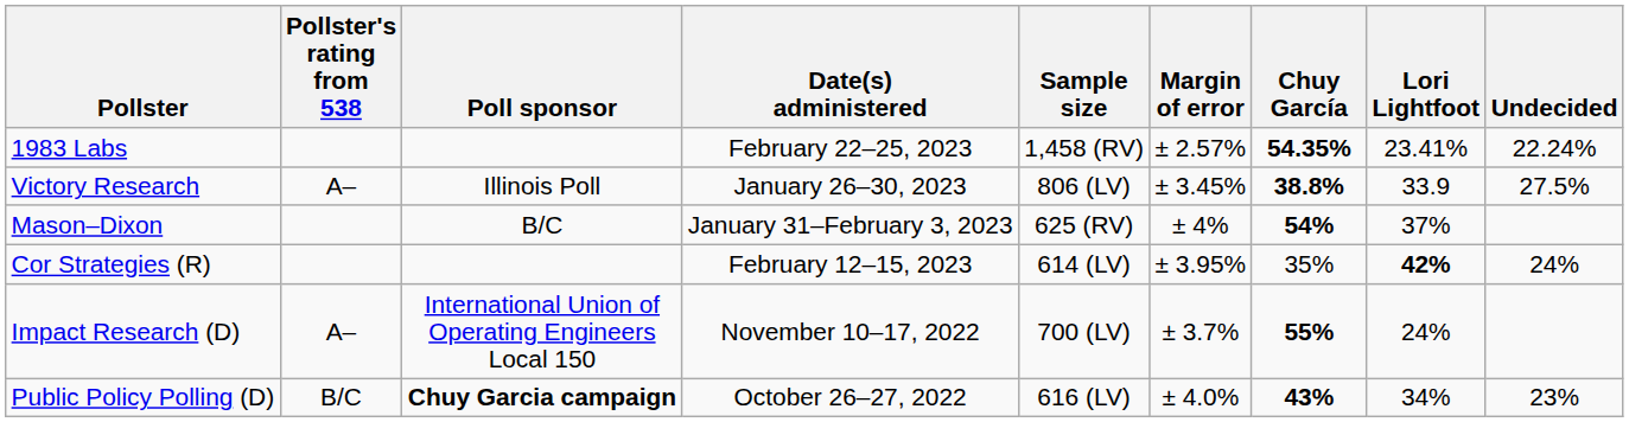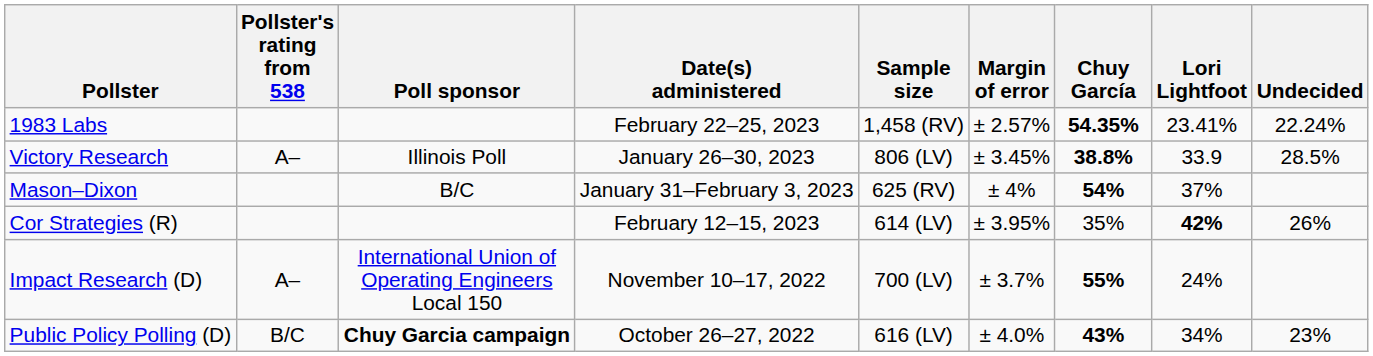Victory Research | Undecided: 27.5% -> 28.5%
Cor Strategies (R) | Undecided: 24% -> 26%
